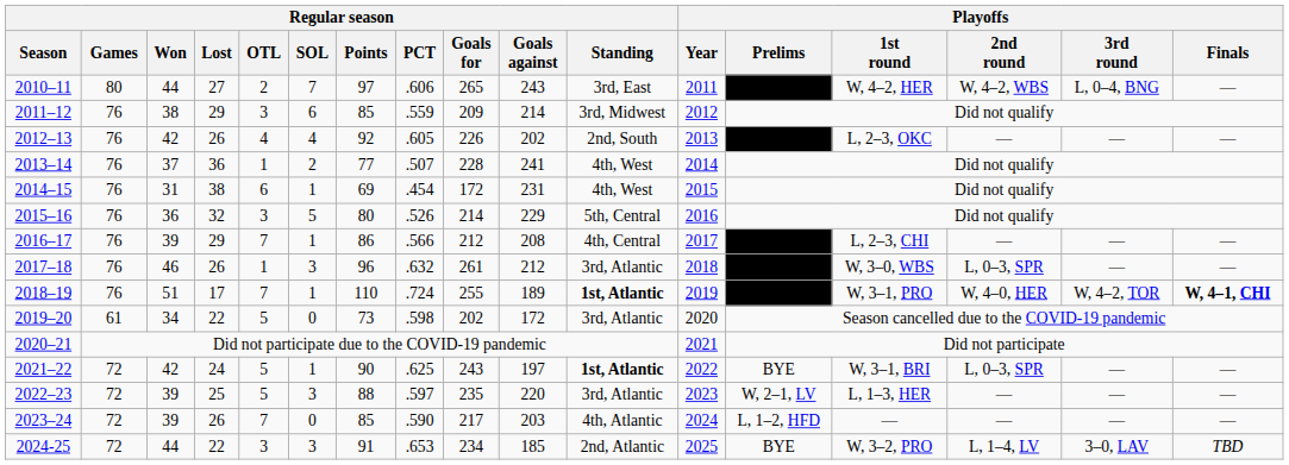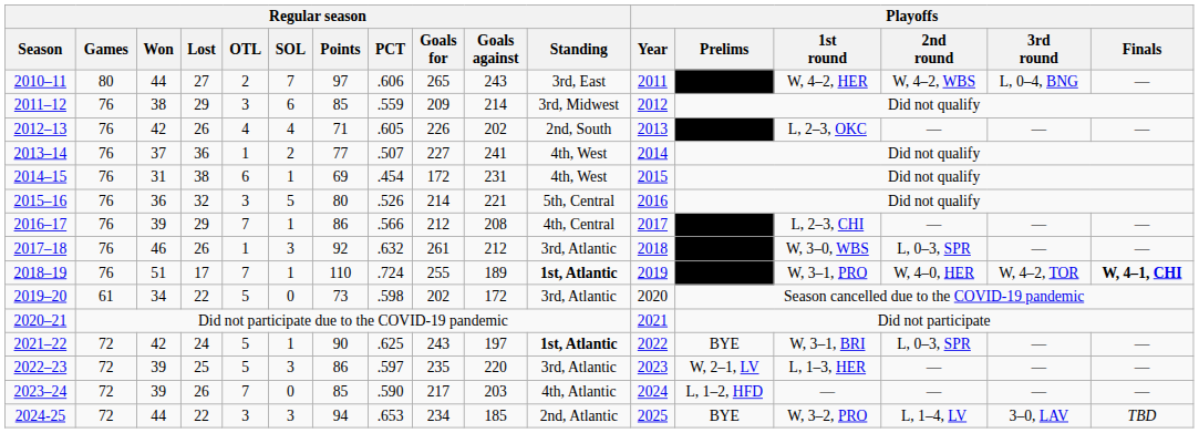2012–13 | Regular season / Points: 92 -> 71
2013–14 | Regular season / Goals for: 228 -> 227
2015–16 | Regular season / Goals against: 229 -> 221
2017–18 | Regular season / Points: 96 -> 92
2022–23 | Regular season / Points: 88 -> 86
2024-25 | Regular season / Points: 91 -> 94
